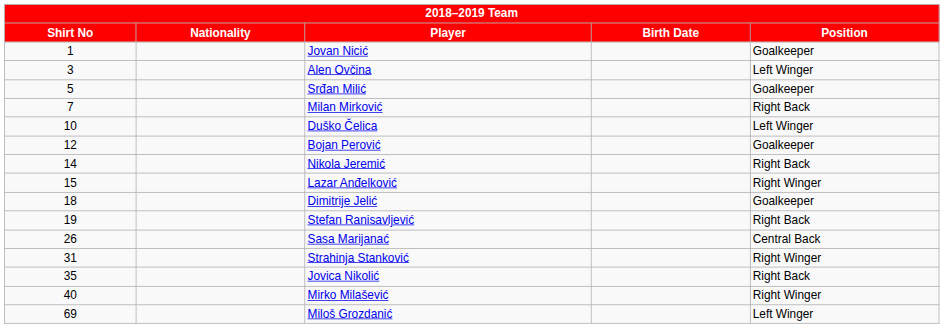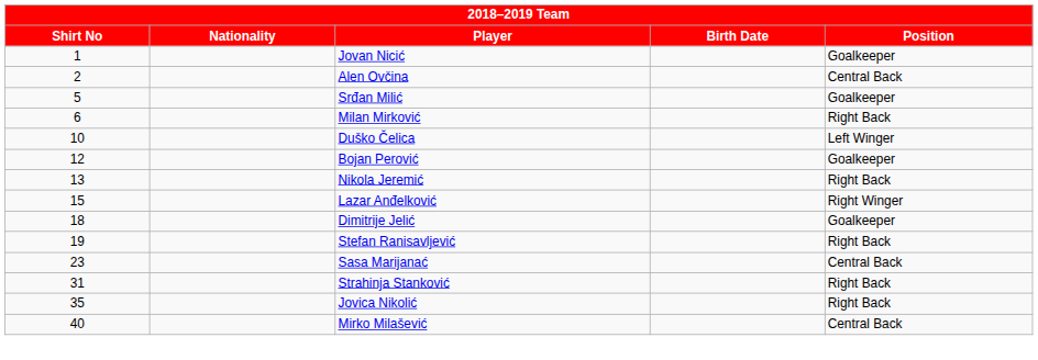Alen Ovčina | Shirt No: 3 -> 2
Alen Ovčina | Position: Left Winger -> Central Back
Milan Mirković | Shirt No: 7 -> 6
Nikola Jeremić | Shirt No: 14 -> 13
Sasa Marijanać | Shirt No: 26 -> 23
Strahinja Stanković | Position: Right Winger -> Right Back
Mirko Milašević | Position: Right Winger -> Central Back
- row: 69 | Miloš Grozdanić | Left Winger
